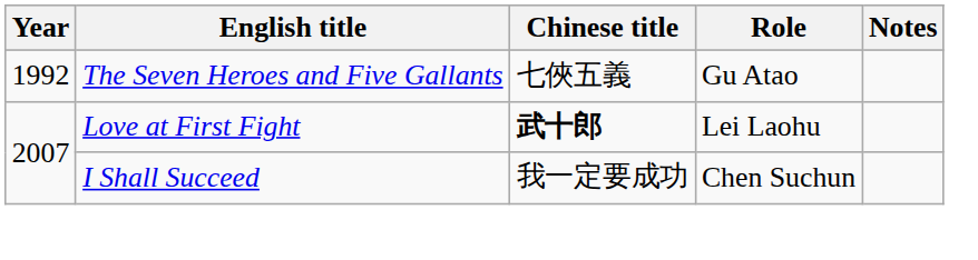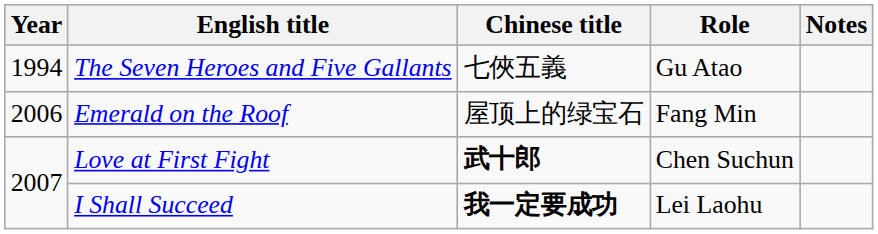The Seven Heroes and Five Gallants | Year: 1992 -> 1994
+ row: 2006 | Emerald on the Roof | 屋顶上的绿宝石 | Fang Min
Love at First Fight | Role: Lei Laohu -> Chen Suchun
I Shall Succeed | Chinese title: normal -> bold
I Shall Succeed | Role: Chen Suchun -> Lei Laohu
